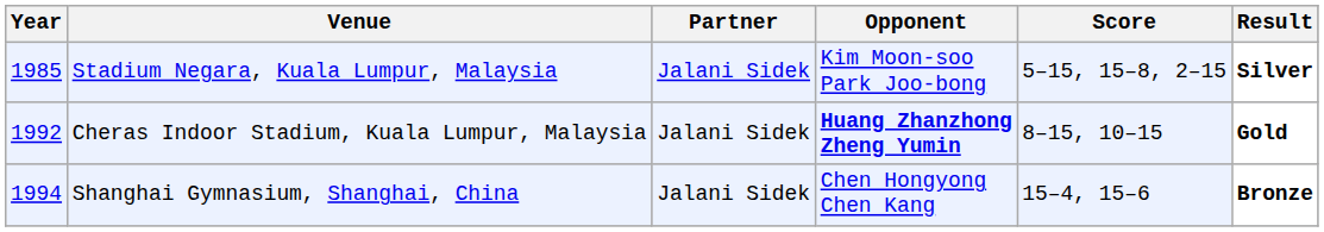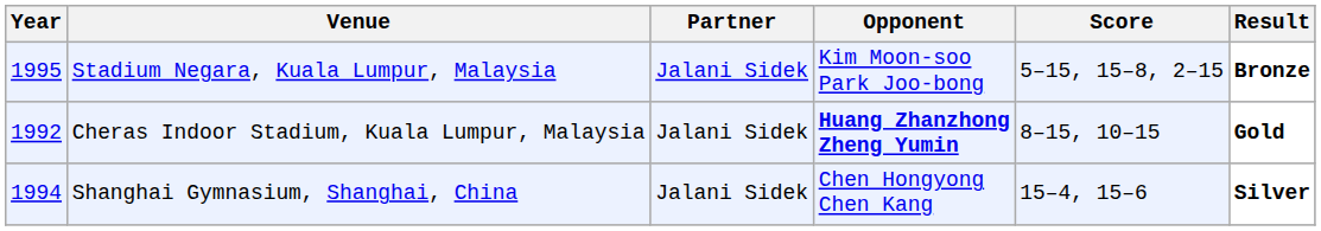Stadium Negara, Kuala Lumpur, Malaysia | Year: 1985 -> 1995
Stadium Negara, Kuala Lumpur, Malaysia | Result: Silver -> Bronze
Shanghai Gymnasium, Shanghai, China | Result: Bronze -> Silver
